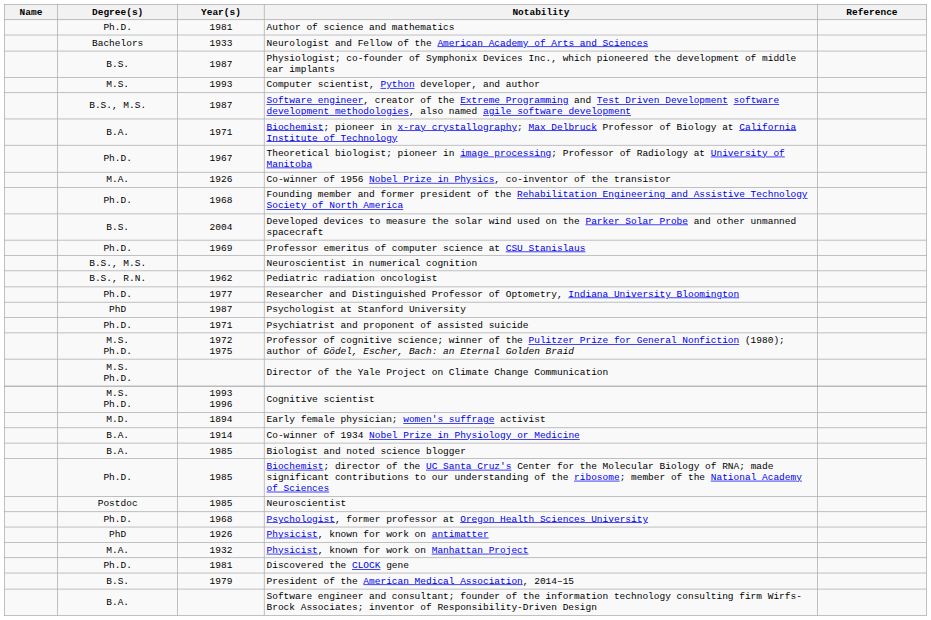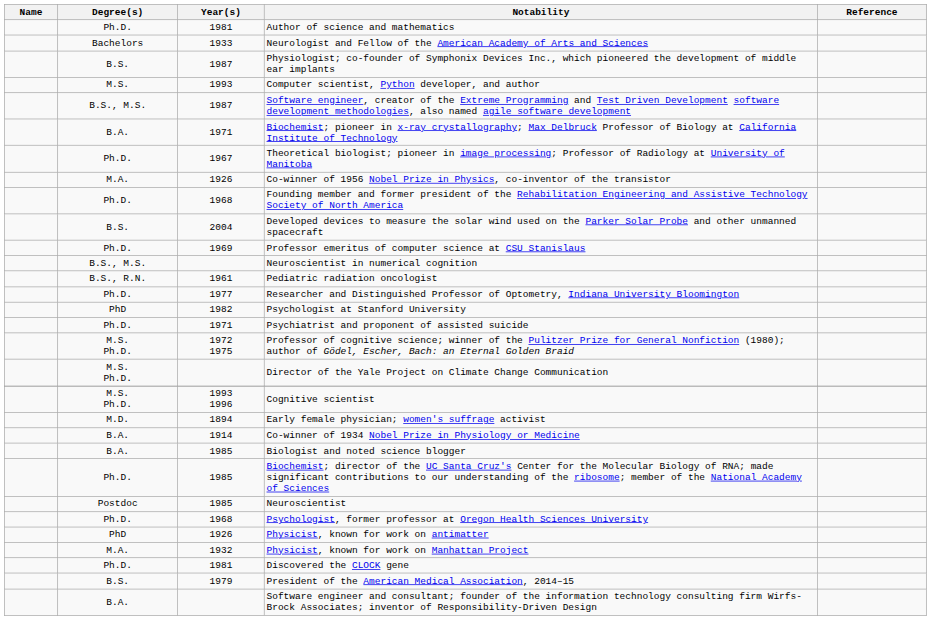Pediatric radiation oncologist | Year(s): 1962 -> 1961
Psychologist at Stanford University | Year(s): 1987 -> 1982
